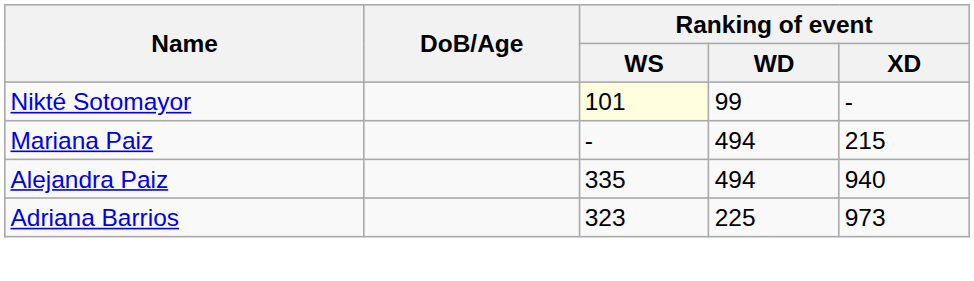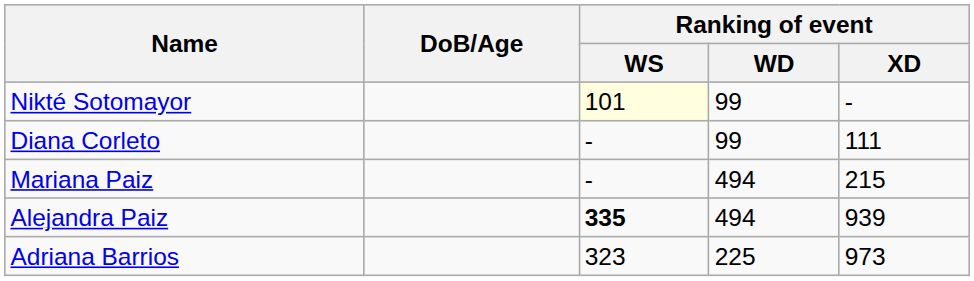+ row: Diana Corleto | - | 99 | 111
Alejandra Paiz | Ranking of event / WS: normal -> bold
Alejandra Paiz | Ranking of event / XD: 940 -> 939
